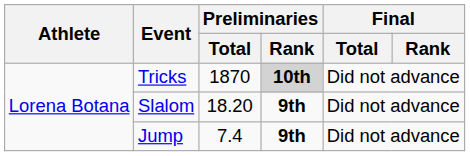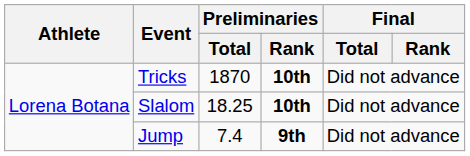Tricks | Preliminaries / Rank: lightgrey background -> no background
Slalom | Preliminaries / Total: 18.20 -> 18.25
Slalom | Preliminaries / Rank: 9th -> 10th
